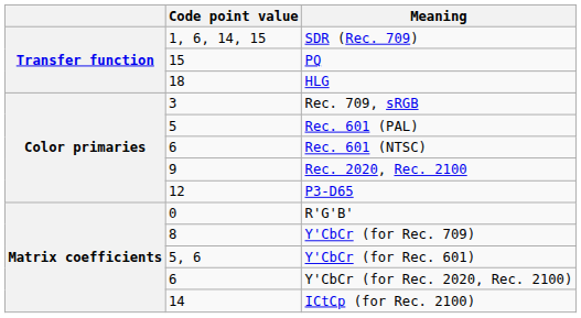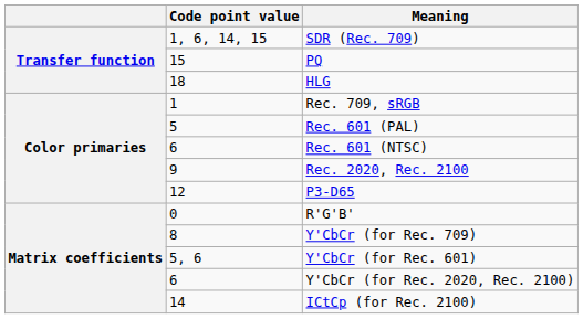Rec. 709, sRGB | Code point value: 3 -> 1
